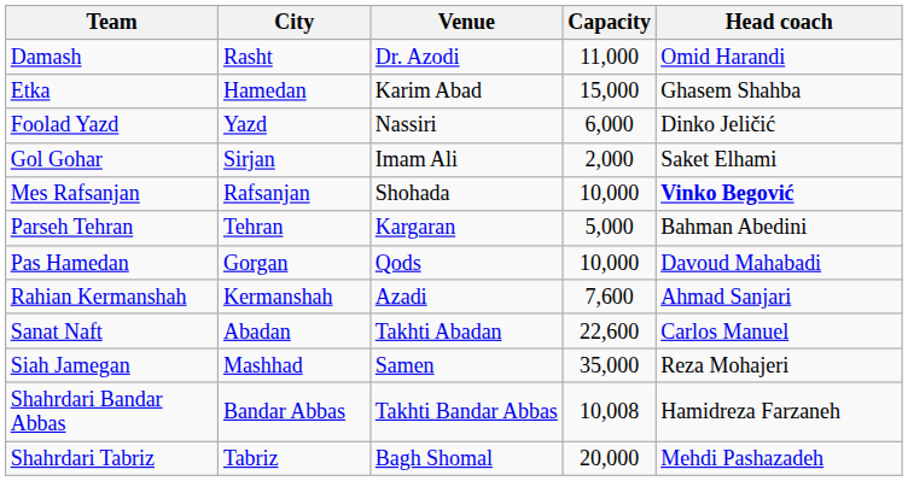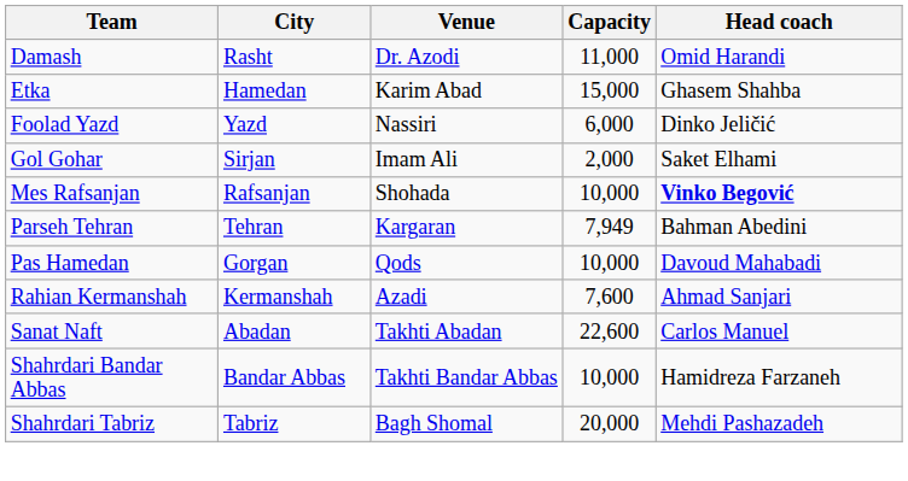Parseh Tehran | Capacity: 5,000 -> 7,949
- row: Siah Jamegan | Mashhad | Samen | 35,000 | Reza Mohajeri
Shahrdari Bandar Abbas | Capacity: 10,008 -> 10,000
